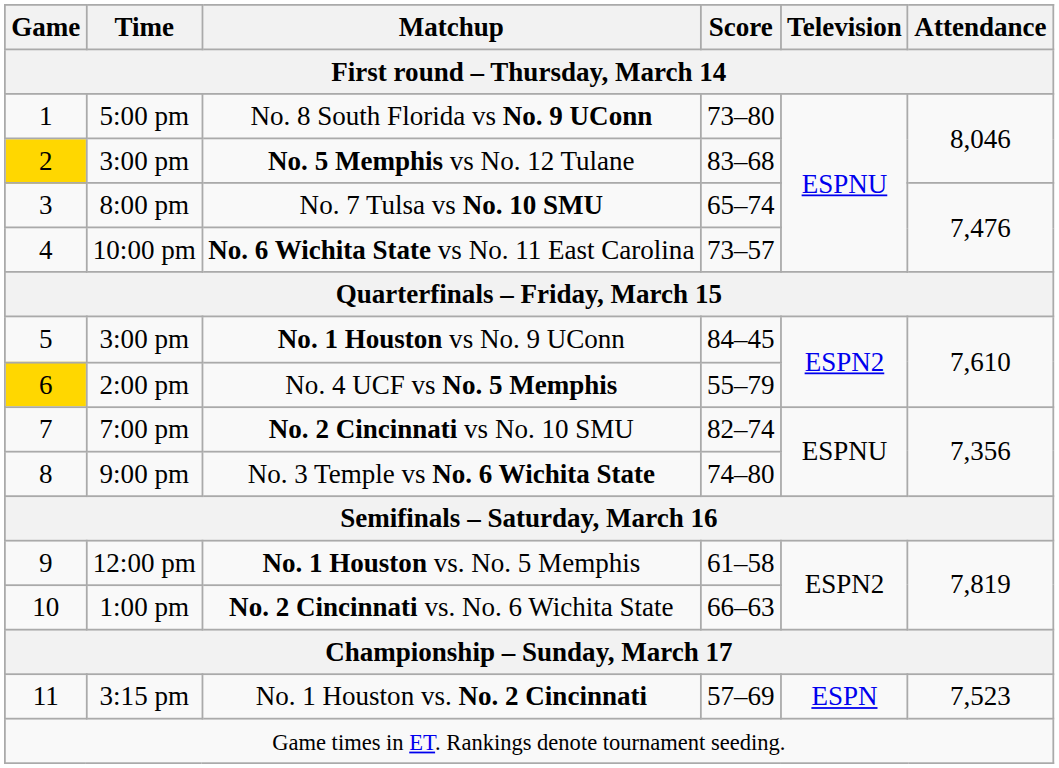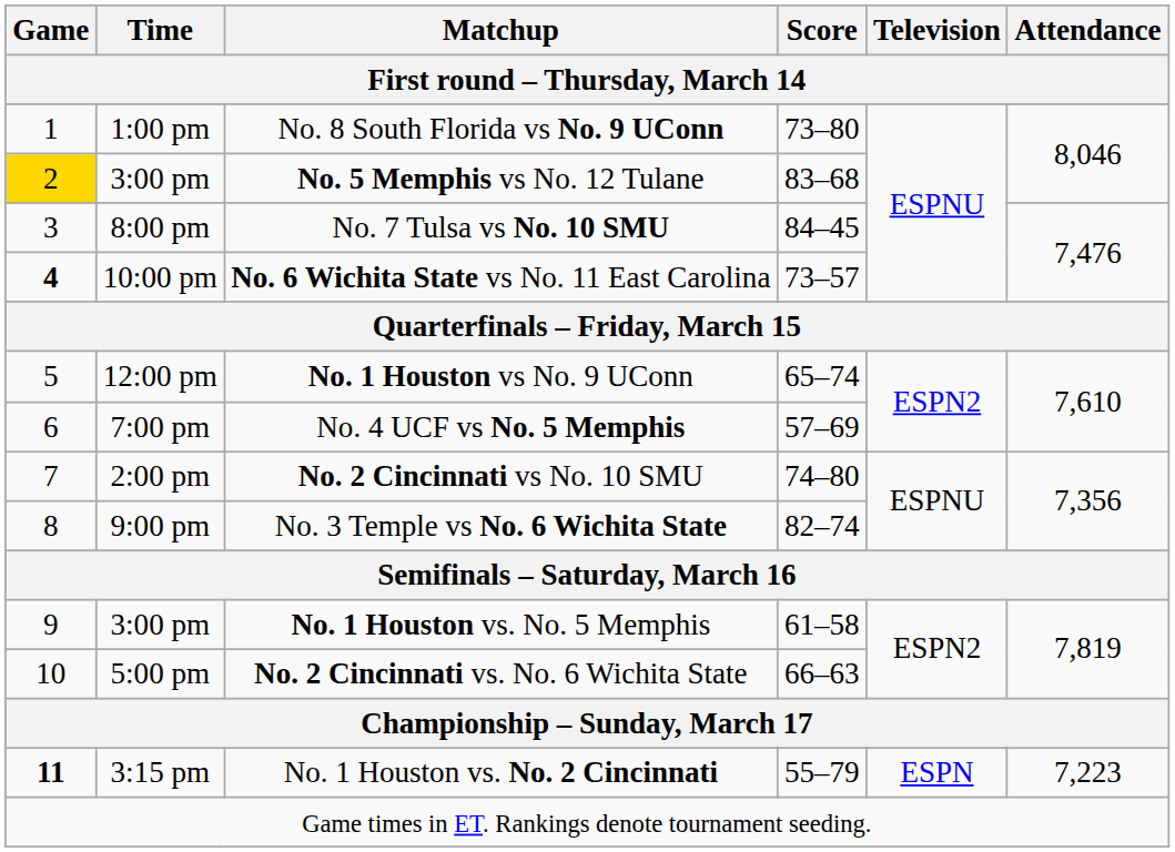No. 8 South Florida vs No. 9 UConn | Time: 5:00 pm -> 1:00 pm
No. 7 Tulsa vs No. 10 SMU | Score: 65–74 -> 84–45
No. 6 Wichita State vs No. 11 East Carolina | Game: normal -> bold
No. 1 Houston vs No. 9 UConn | Time: 3:00 pm -> 12:00 pm
No. 1 Houston vs No. 9 UConn | Score: 84–45 -> 65–74
No. 4 UCF vs No. 5 Memphis | Game: gold background -> no background
No. 4 UCF vs No. 5 Memphis | Time: 2:00 pm -> 7:00 pm
No. 4 UCF vs No. 5 Memphis | Score: 55–79 -> 57–69
No. 2 Cincinnati vs No. 10 SMU | Time: 7:00 pm -> 2:00 pm
No. 2 Cincinnati vs No. 10 SMU | Score: 82–74 -> 74–80
No. 3 Temple vs No. 6 Wichita State | Score: 74–80 -> 82–74
No. 1 Houston vs. No. 5 Memphis | Time: 12:00 pm -> 3:00 pm
No. 2 Cincinnati vs. No. 6 Wichita State | Time: 1:00 pm -> 5:00 pm
No. 1 Houston vs. No. 2 Cincinnati | Game: normal -> bold
No. 1 Houston vs. No. 2 Cincinnati | Score: 57–69 -> 55–79
No. 1 Houston vs. No. 2 Cincinnati | Attendance: 7,523 -> 7,223
